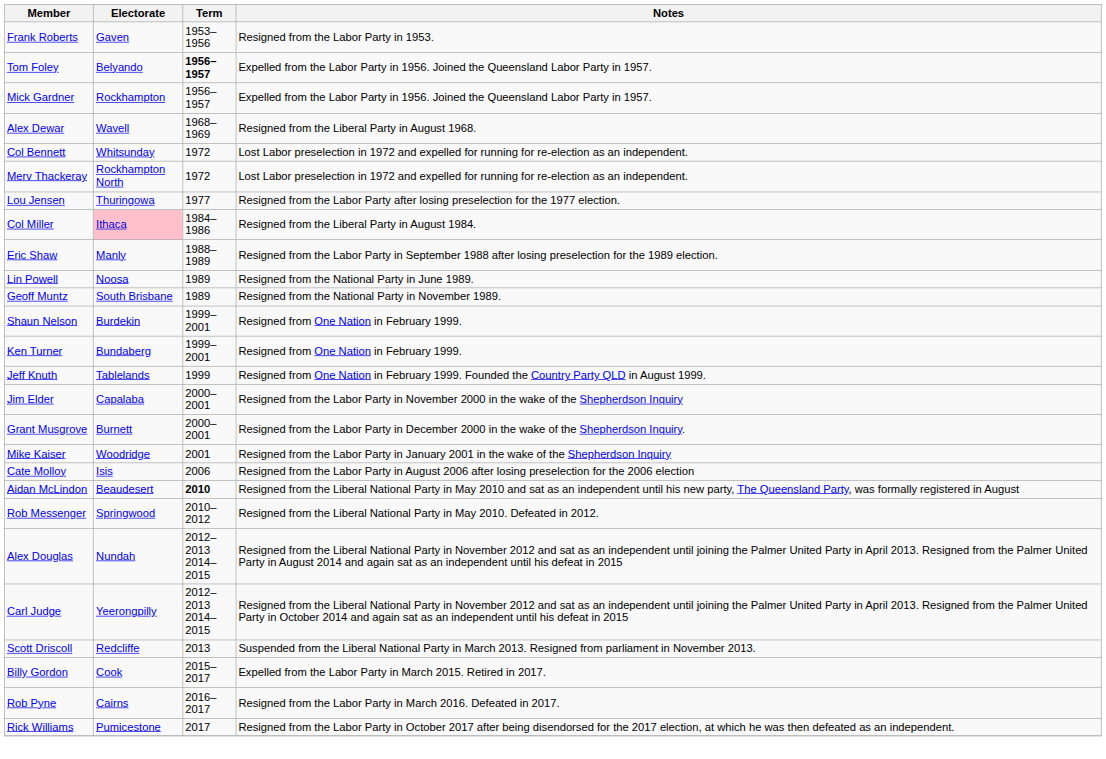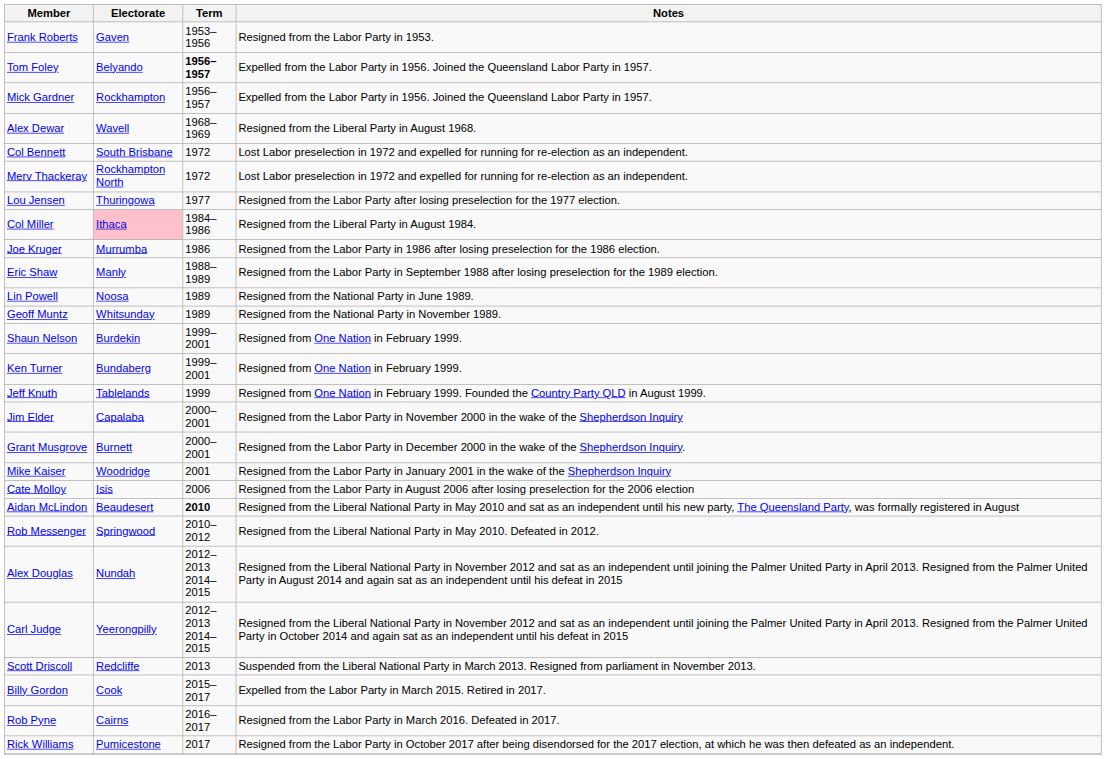Col Bennett | Electorate: Whitsunday -> South Brisbane
+ row: Joe Kruger | Murrumba | 1986 | Resigned from the Labor Party in 1986 after losing preselection for the 1986 election.
Geoff Muntz | Electorate: South Brisbane -> Whitsunday
